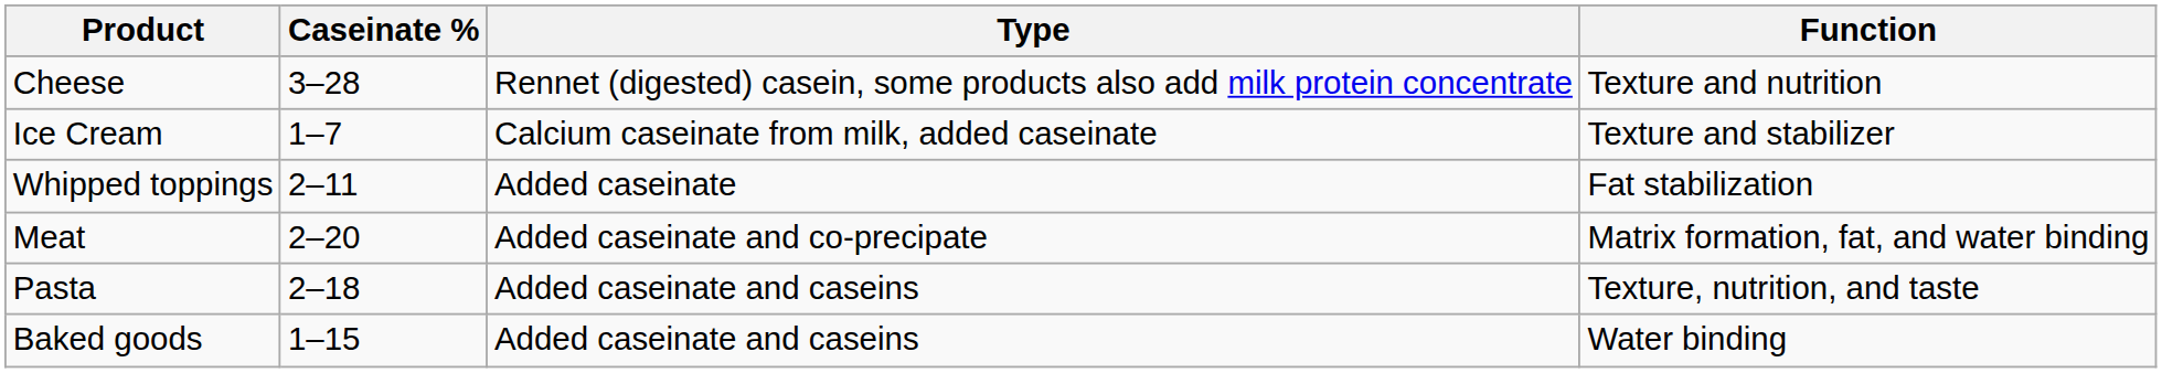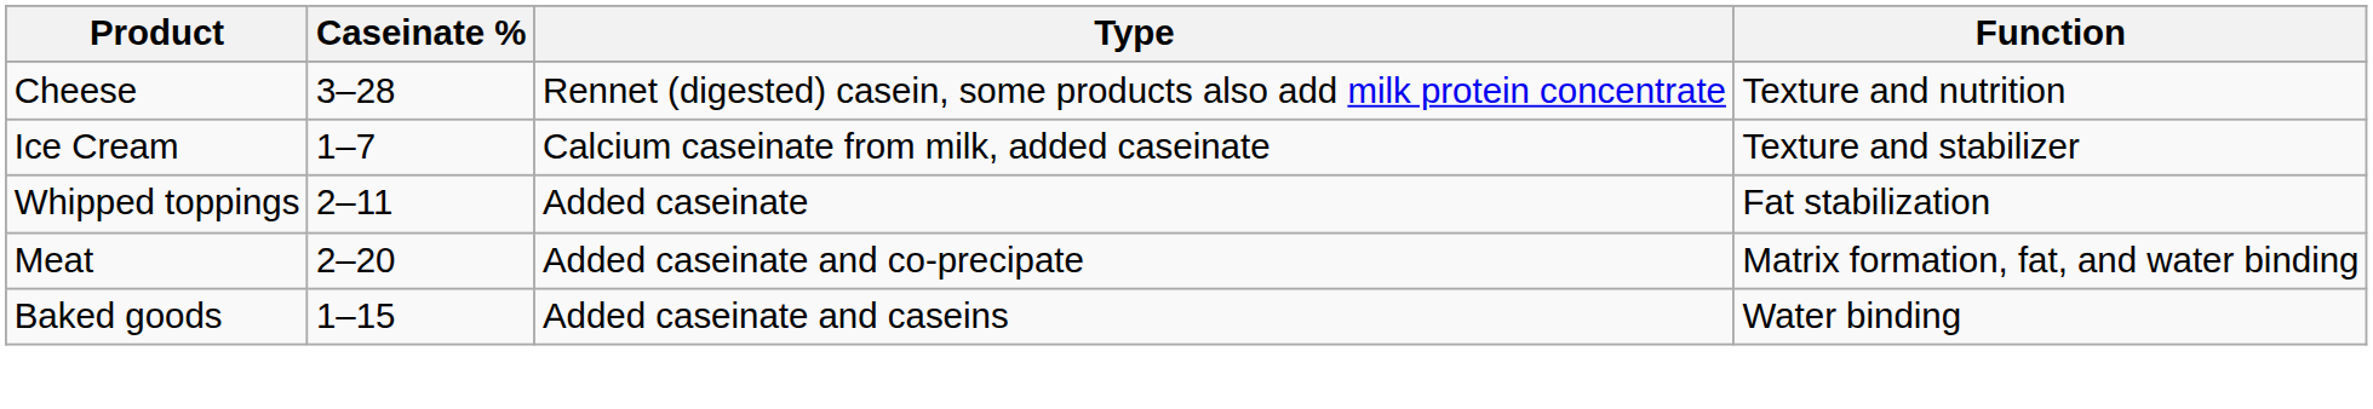- row: Pasta | 2–18 | Added caseinate and caseins | Texture, nutrition, and taste
